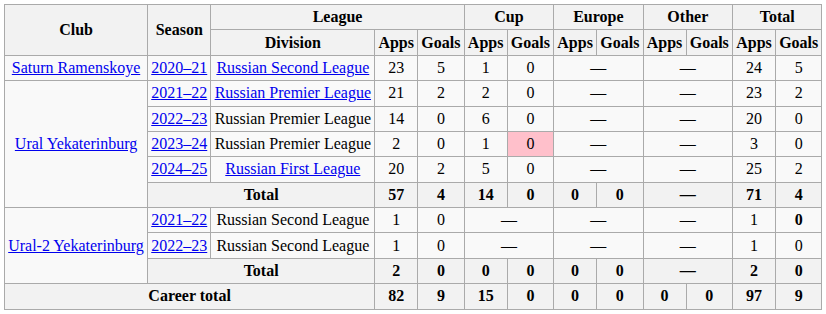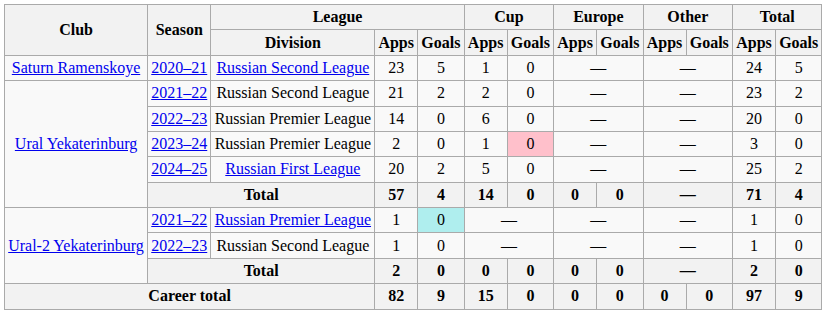21 | League / Division: Russian Premier League -> Russian Second League
2021–22 / 1 | League / Division: Russian Second League -> Russian Premier League
2021–22 / 1 | League / Goals: no background -> paleturquoise background
2021–22 / 1 | Total / Goals: bold -> normal
